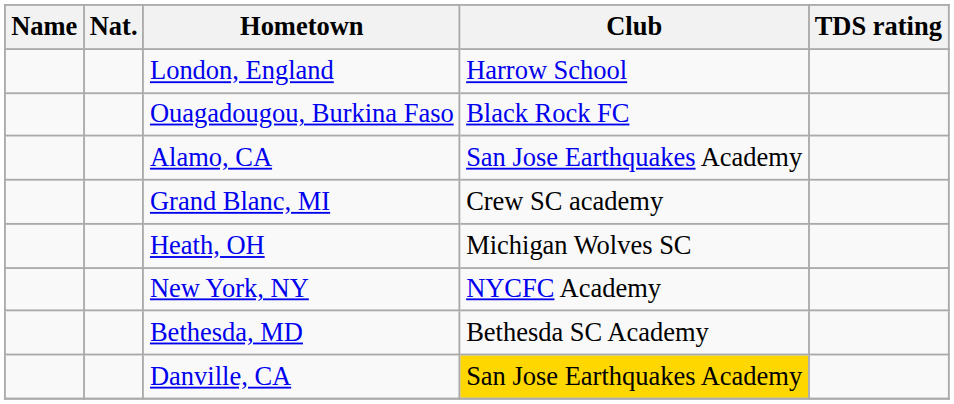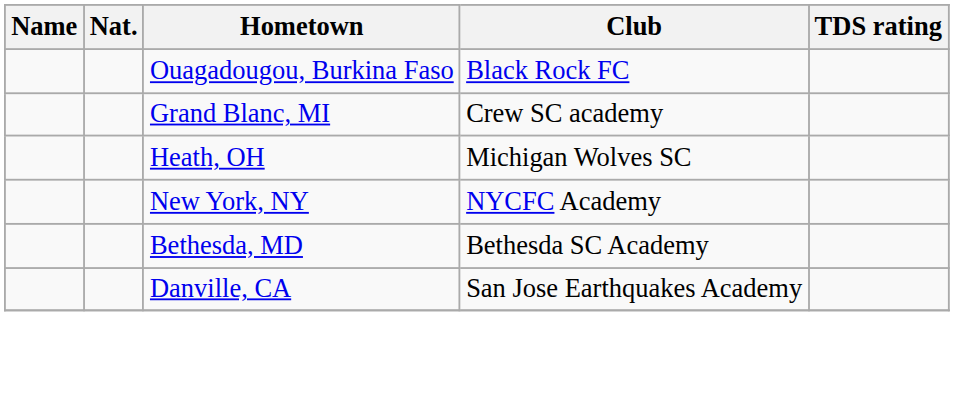- row: London, England | Harrow School
- row: Alamo, CA | San Jose Earthquakes Academy
Danville, CA | Club: gold background -> no background
